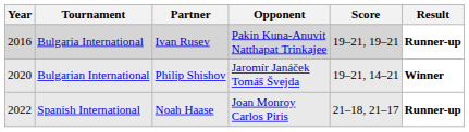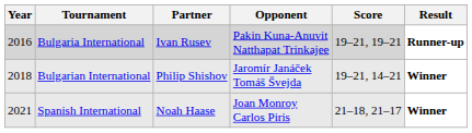Bulgarian International | Year: 2020 -> 2018
Spanish International | Year: 2022 -> 2021
Spanish International | Result: Runner-up -> Winner
